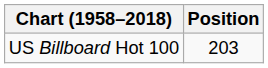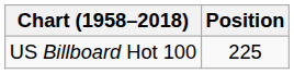US Billboard Hot 100 | Position: 203 -> 225
